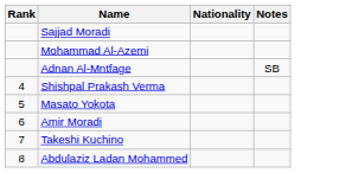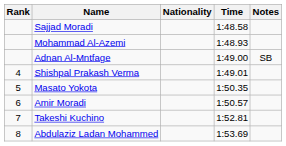+ column: Time | 1:48.58 | 1:48.93 | 1:49.00 | 1:49.01 | 1:50.35 | 1:50.57 | 1:52.81 | 1:53.69
